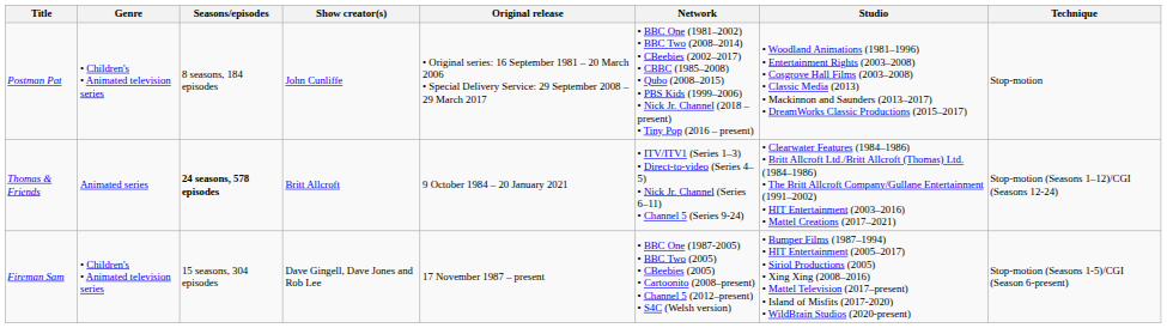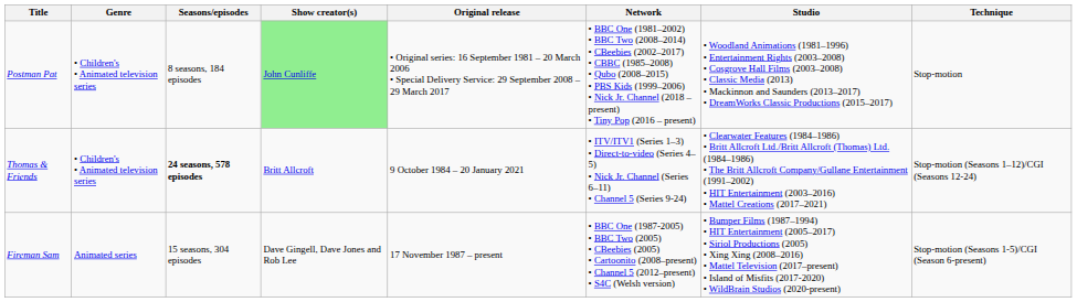Postman Pat | Show creator(s): no background -> lightgreen background
Thomas & Friends | Genre: Animated series -> • Children's • Animated television series
Fireman Sam | Genre: • Children's • Animated television series -> Animated series
